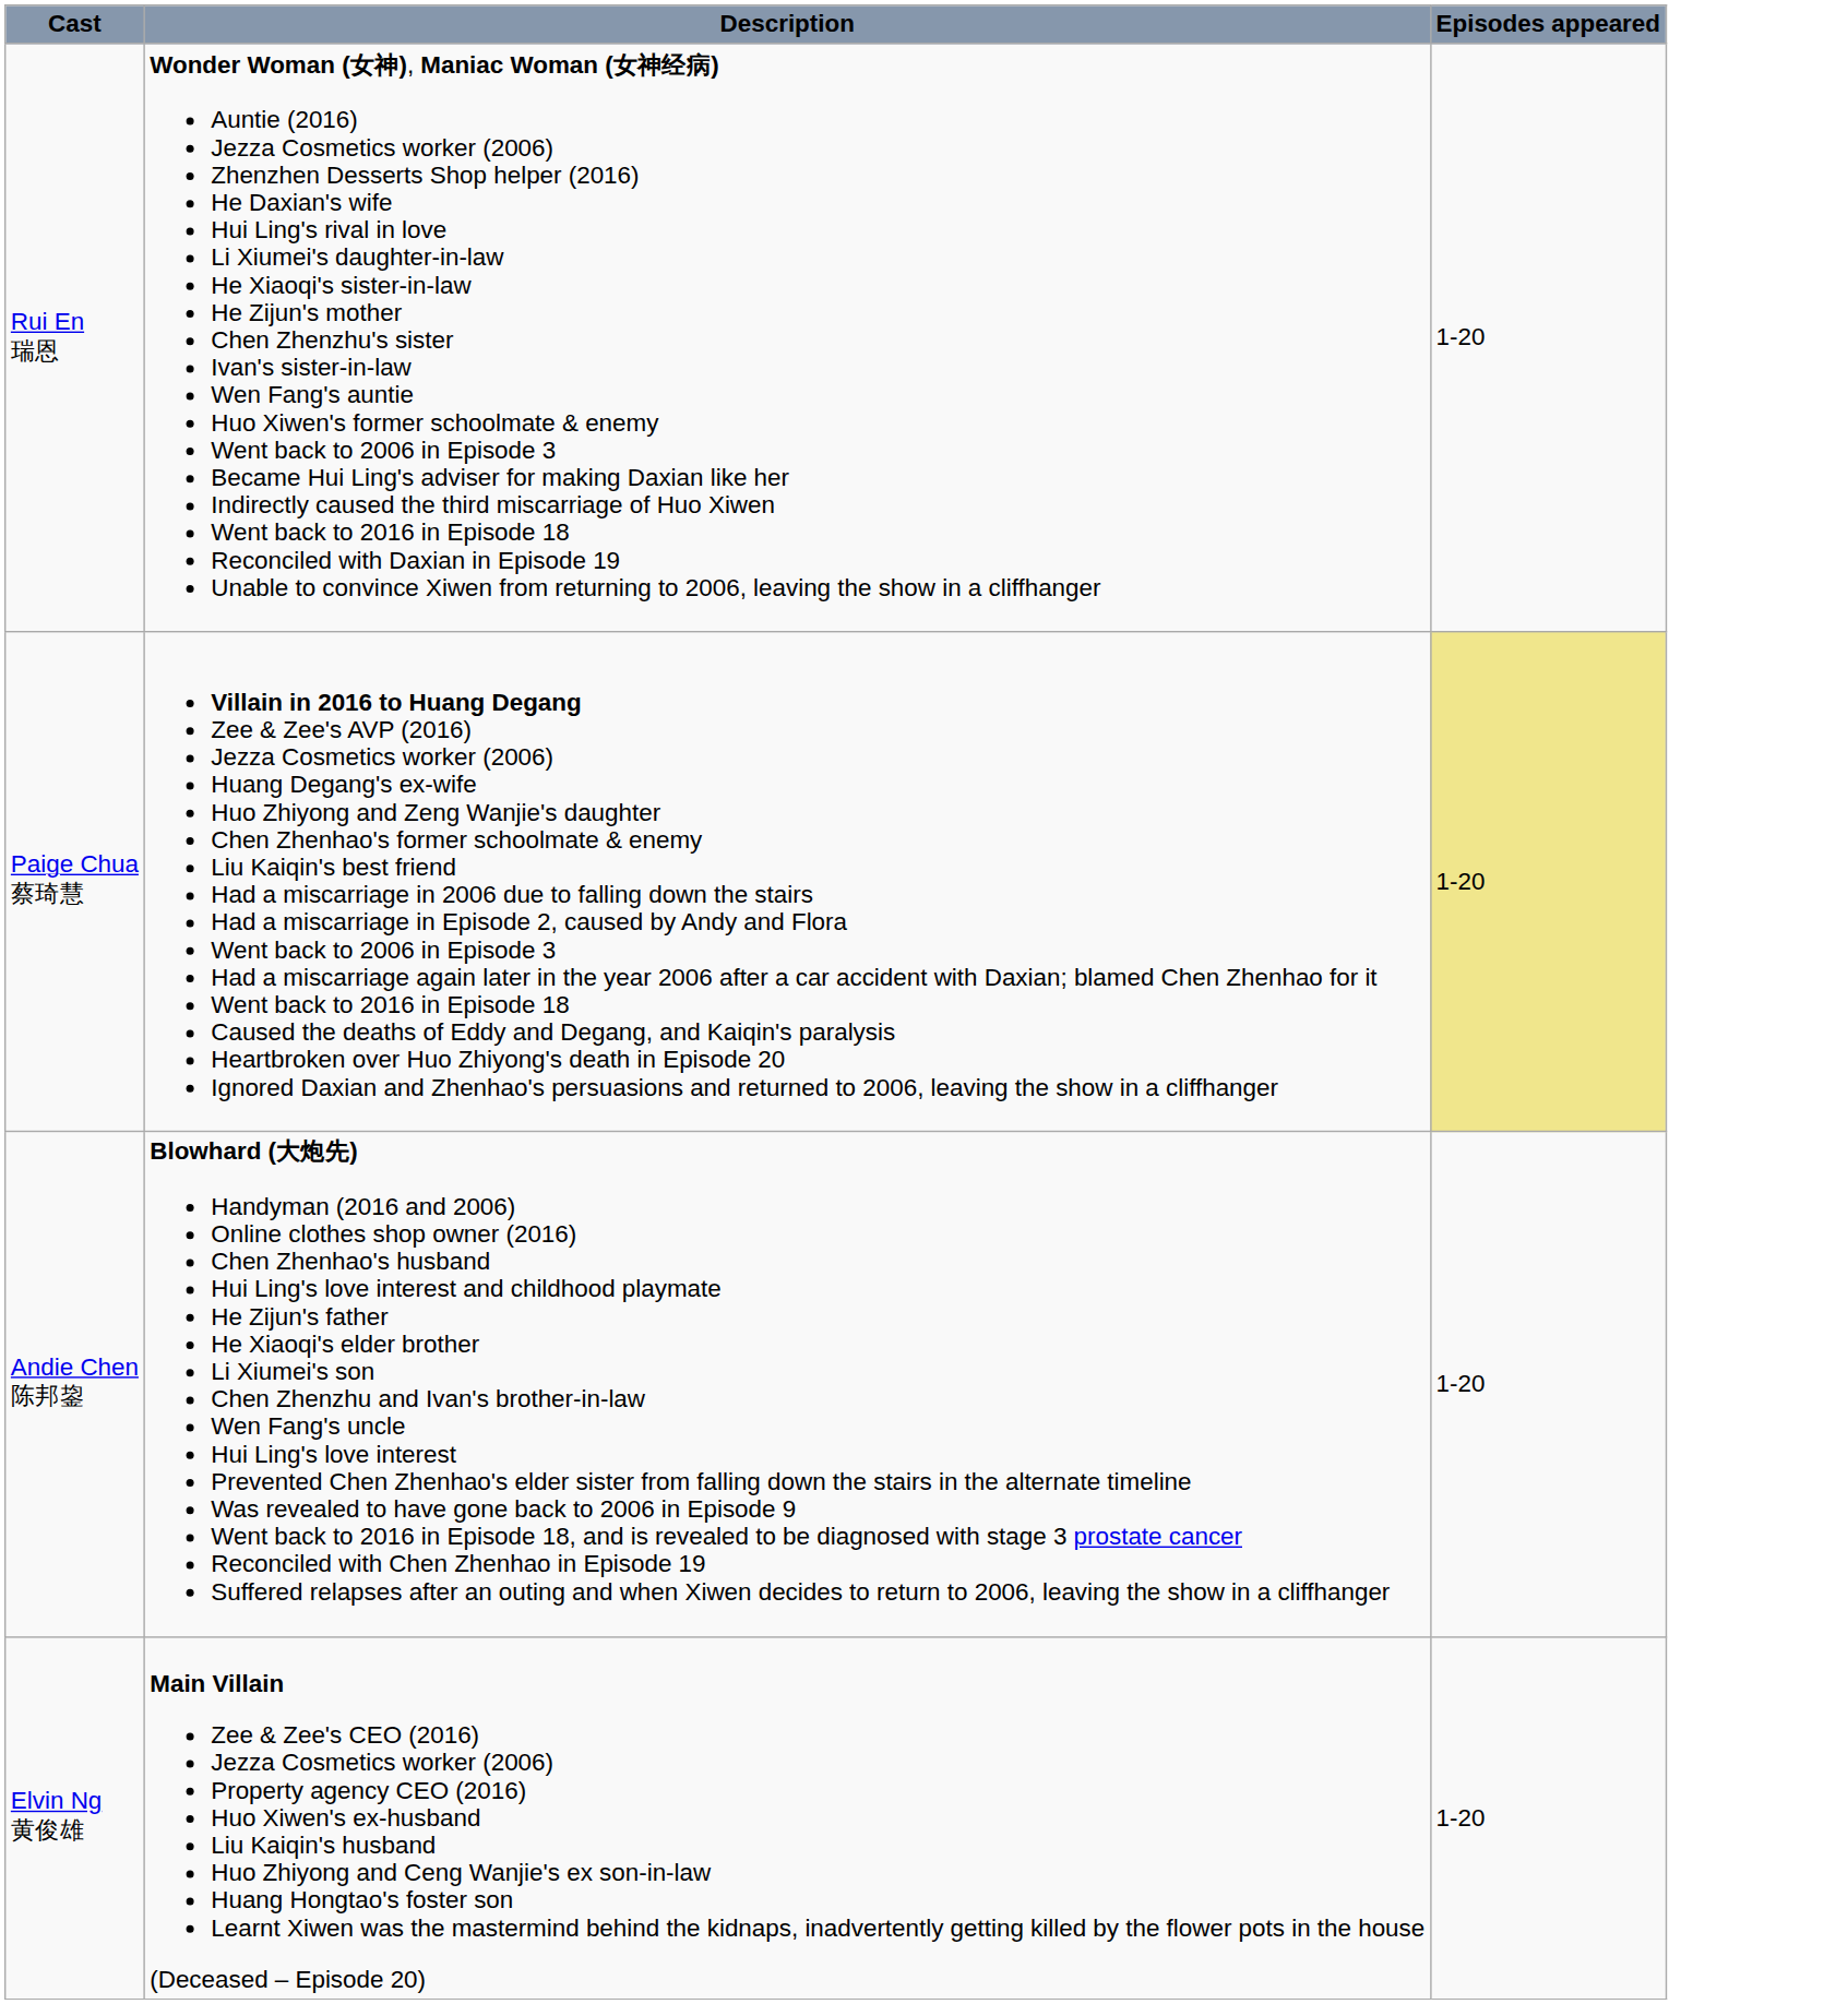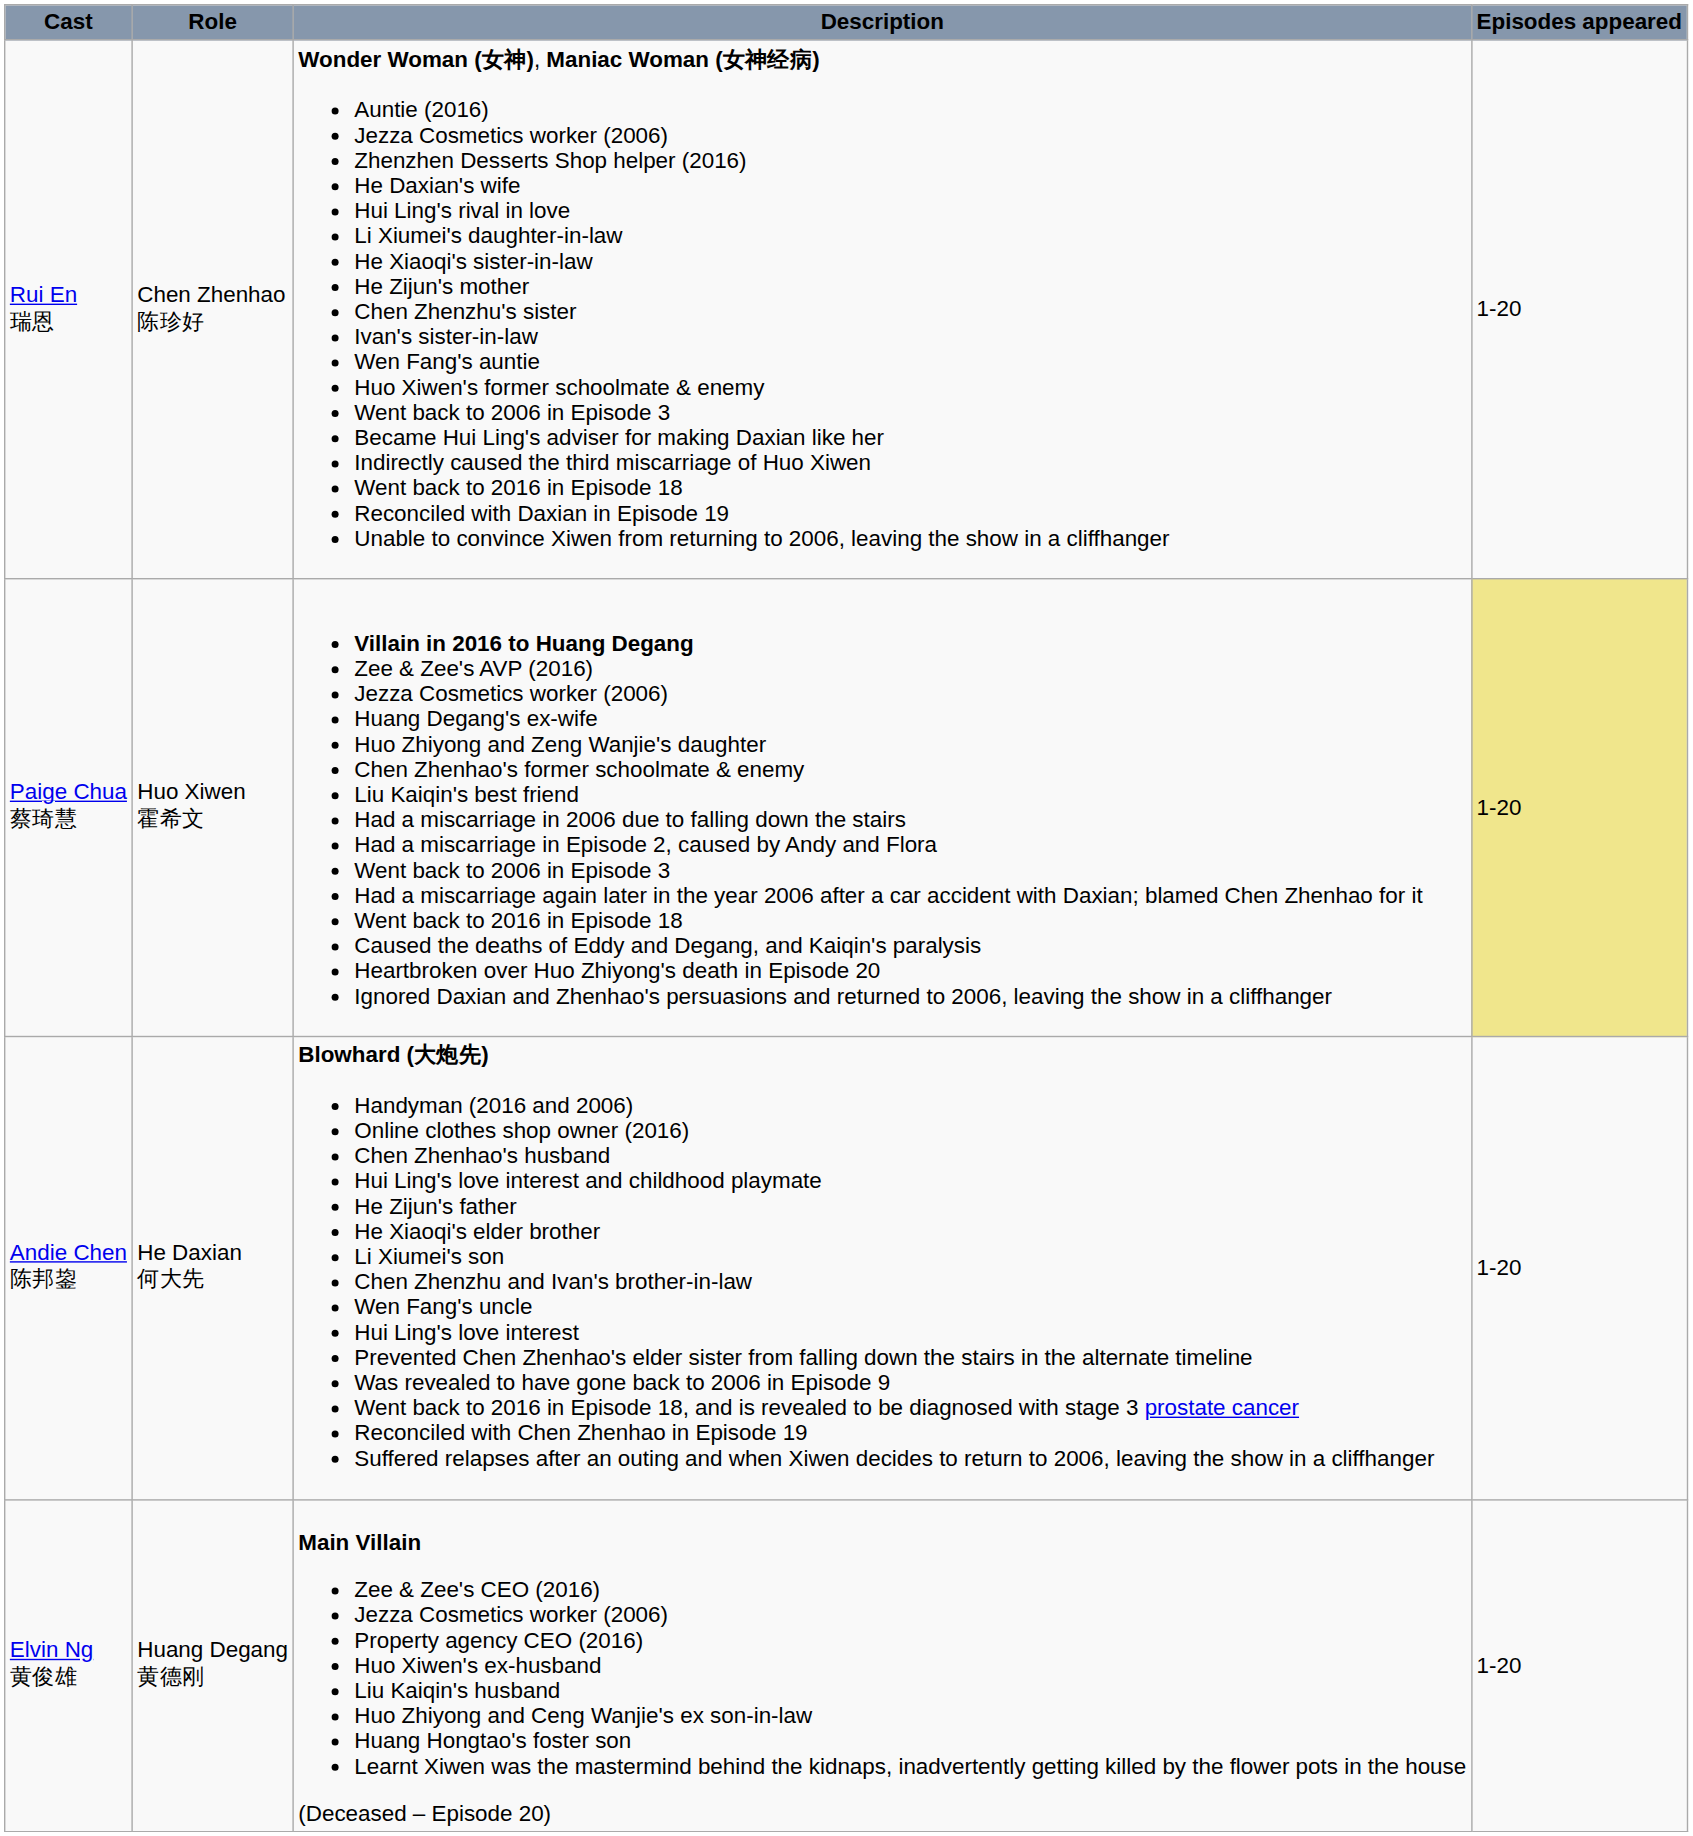+ column: Role | Chen Zhenhao 陈珍好 | Huo Xiwen 霍希文 | He Daxian 何大先 | Huang Degang 黄德刚
